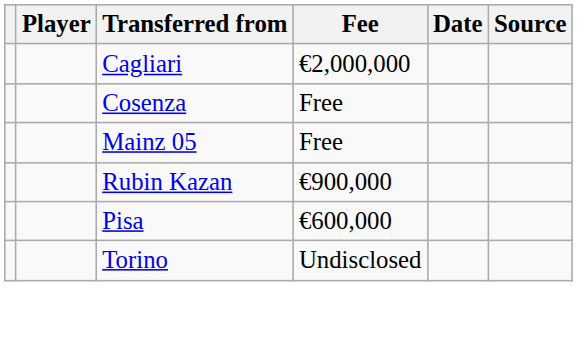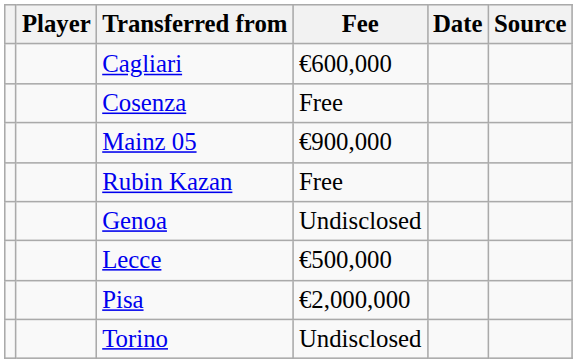Cagliari | Fee: €2,000,000 -> €600,000
Mainz 05 | Fee: Free -> €900,000
Rubin Kazan | Fee: €900,000 -> Free
+ row: Genoa | Undisclosed
+ row: Lecce | €500,000
Pisa | Fee: €600,000 -> €2,000,000
